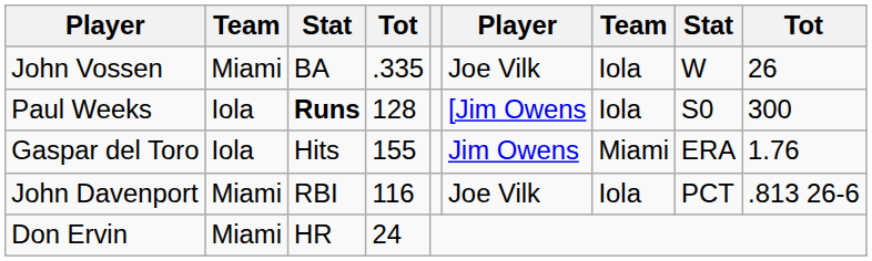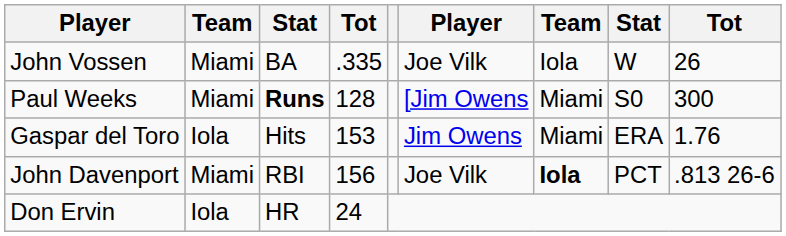Paul Weeks | column 2: Iola -> Miami
Paul Weeks | column 7: Iola -> Miami
Gaspar del Toro | column 4: 155 -> 153
John Davenport | column 4: 116 -> 156
John Davenport | column 7: normal -> bold
Don Ervin | column 2: Miami -> Iola
